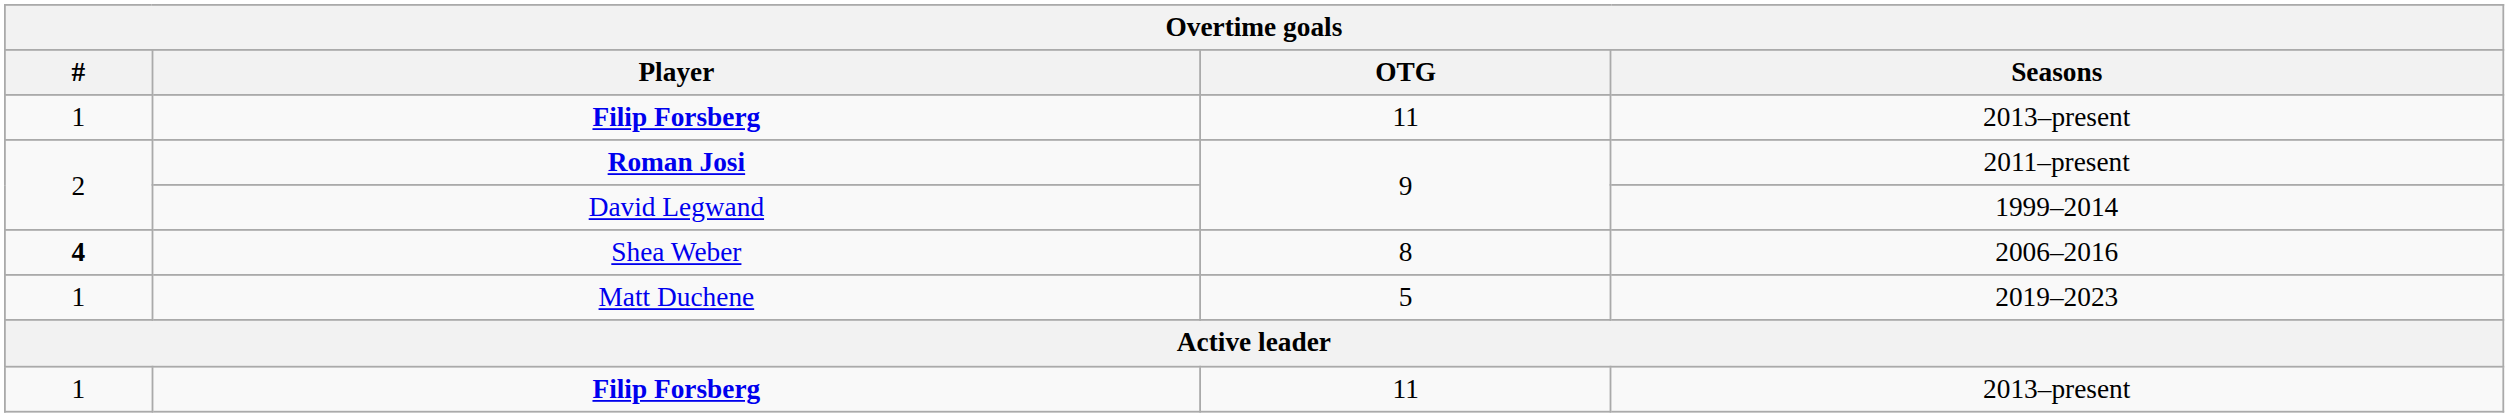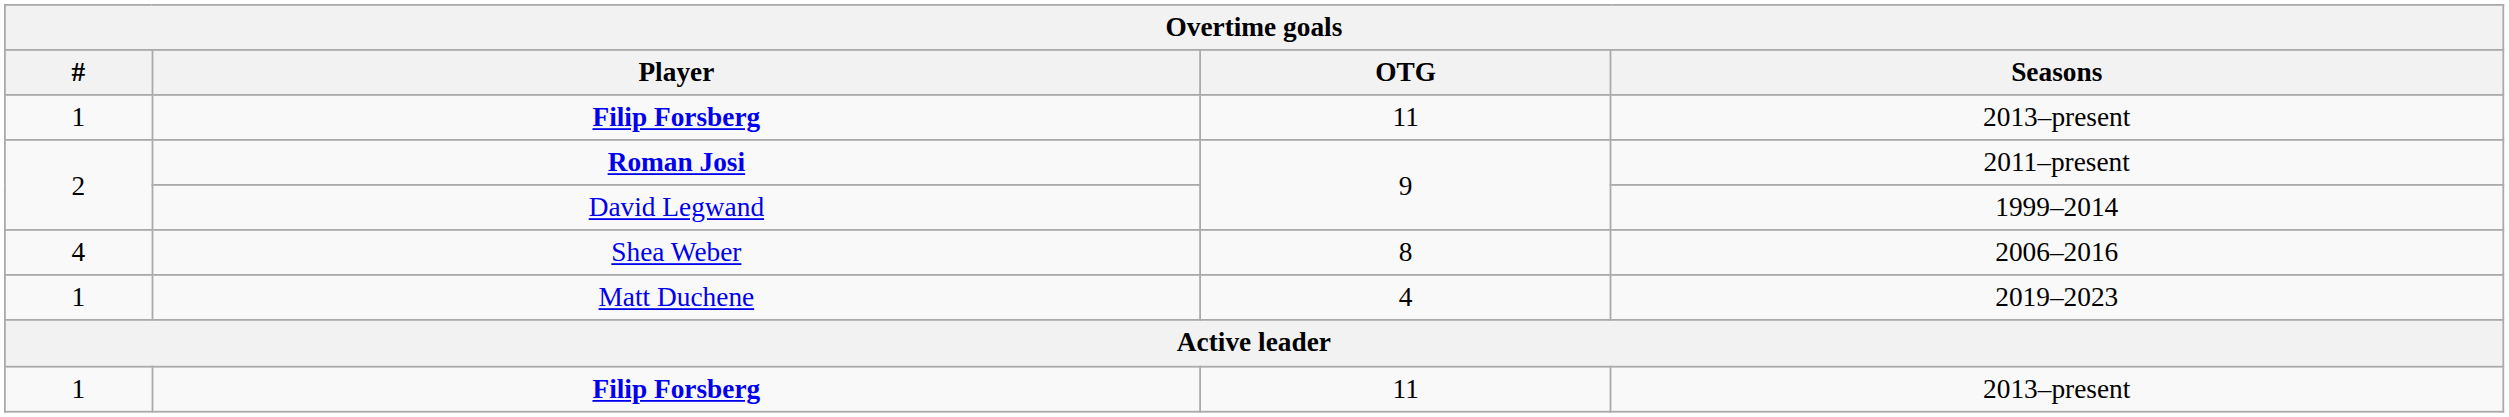Shea Weber | #: bold -> normal
Matt Duchene | OTG: 5 -> 4
